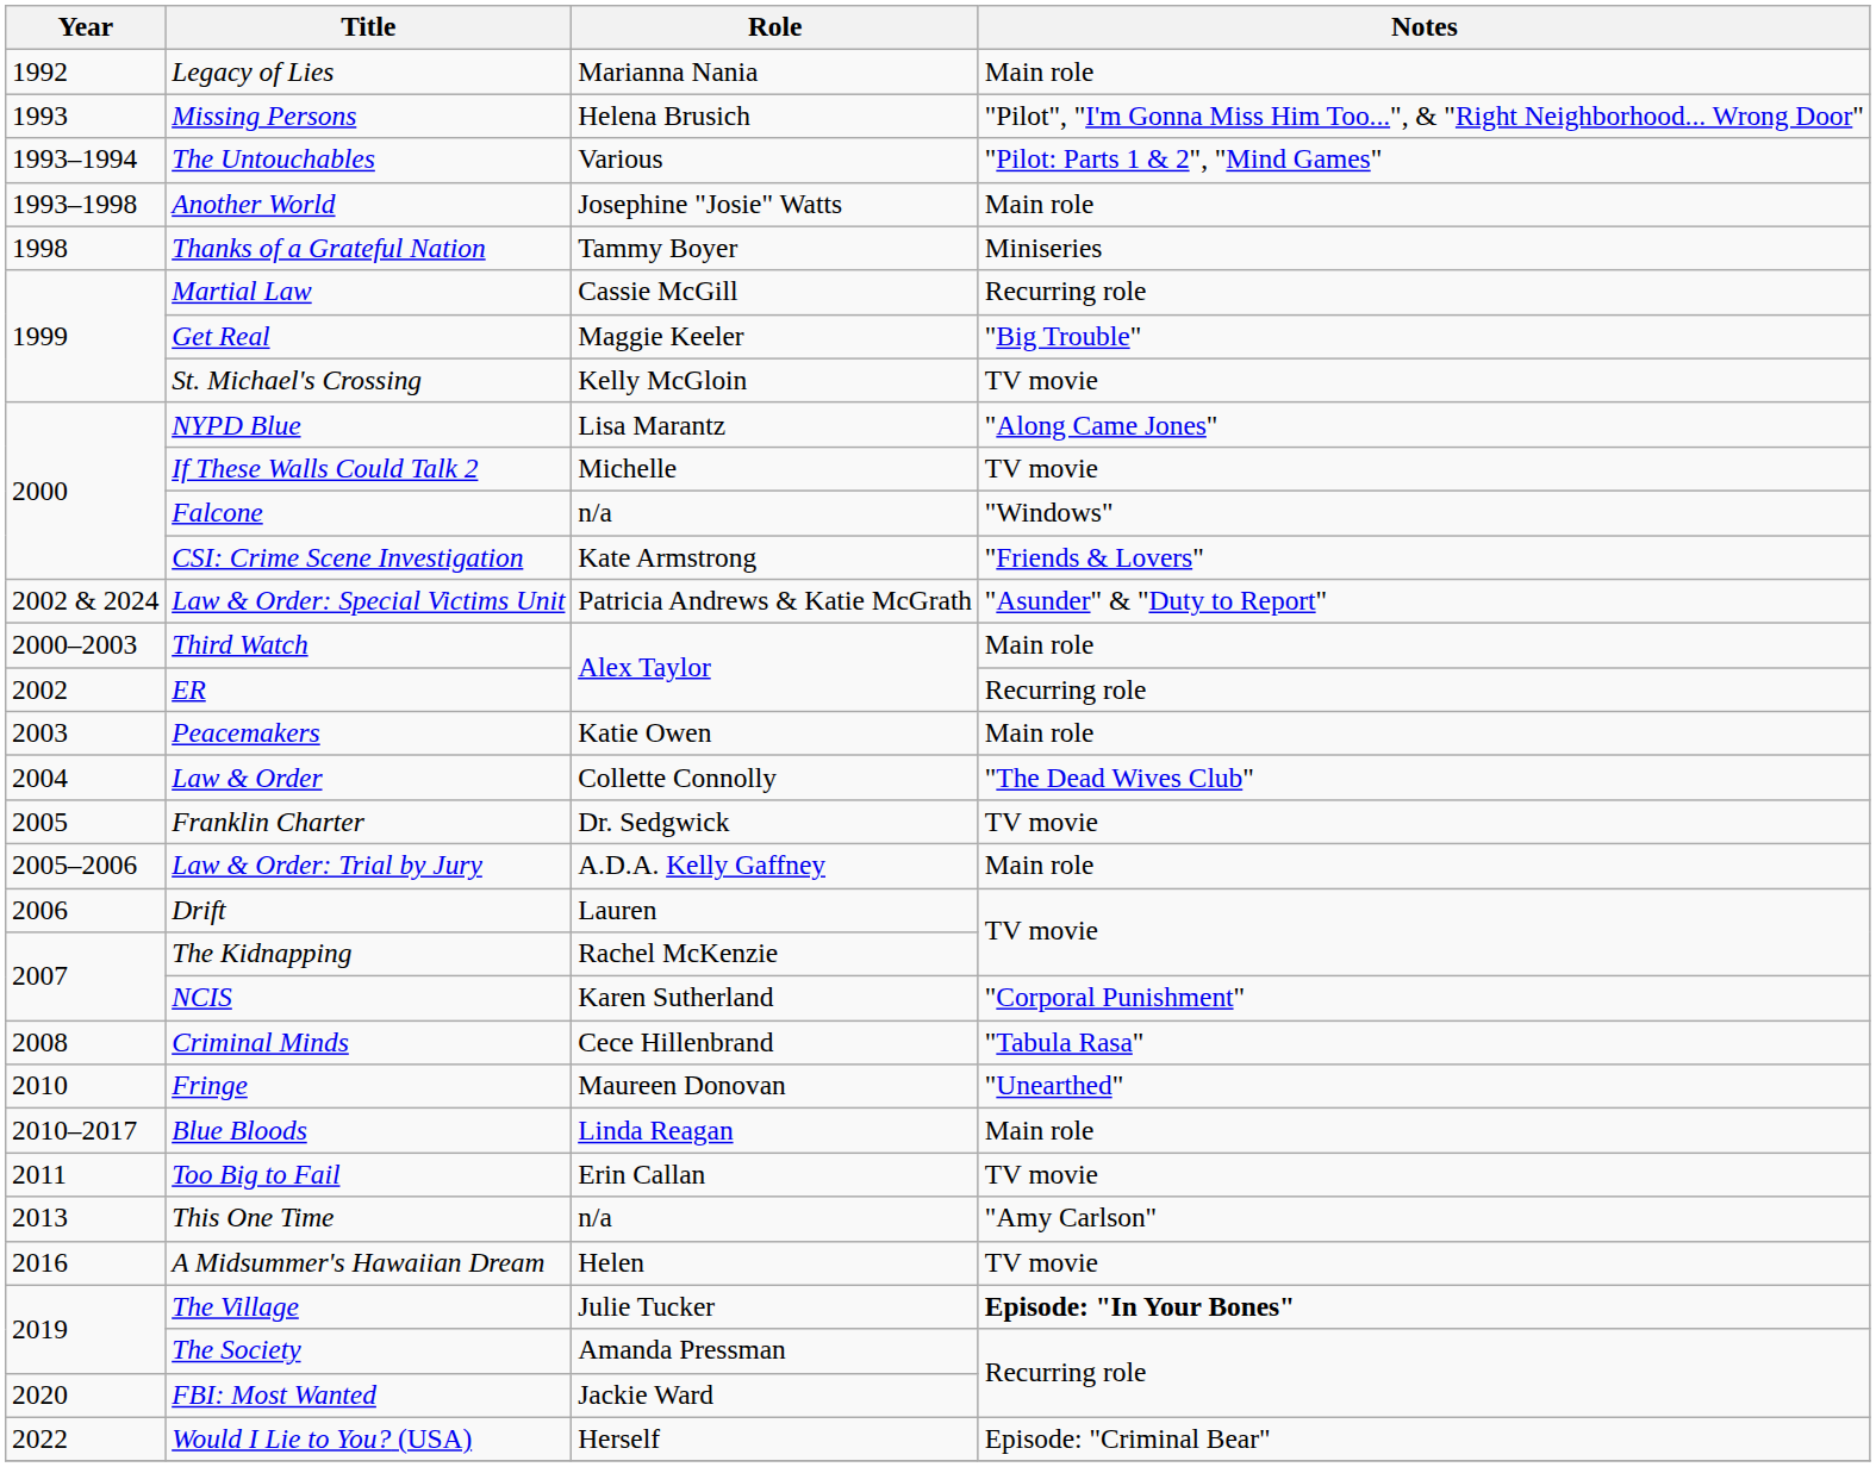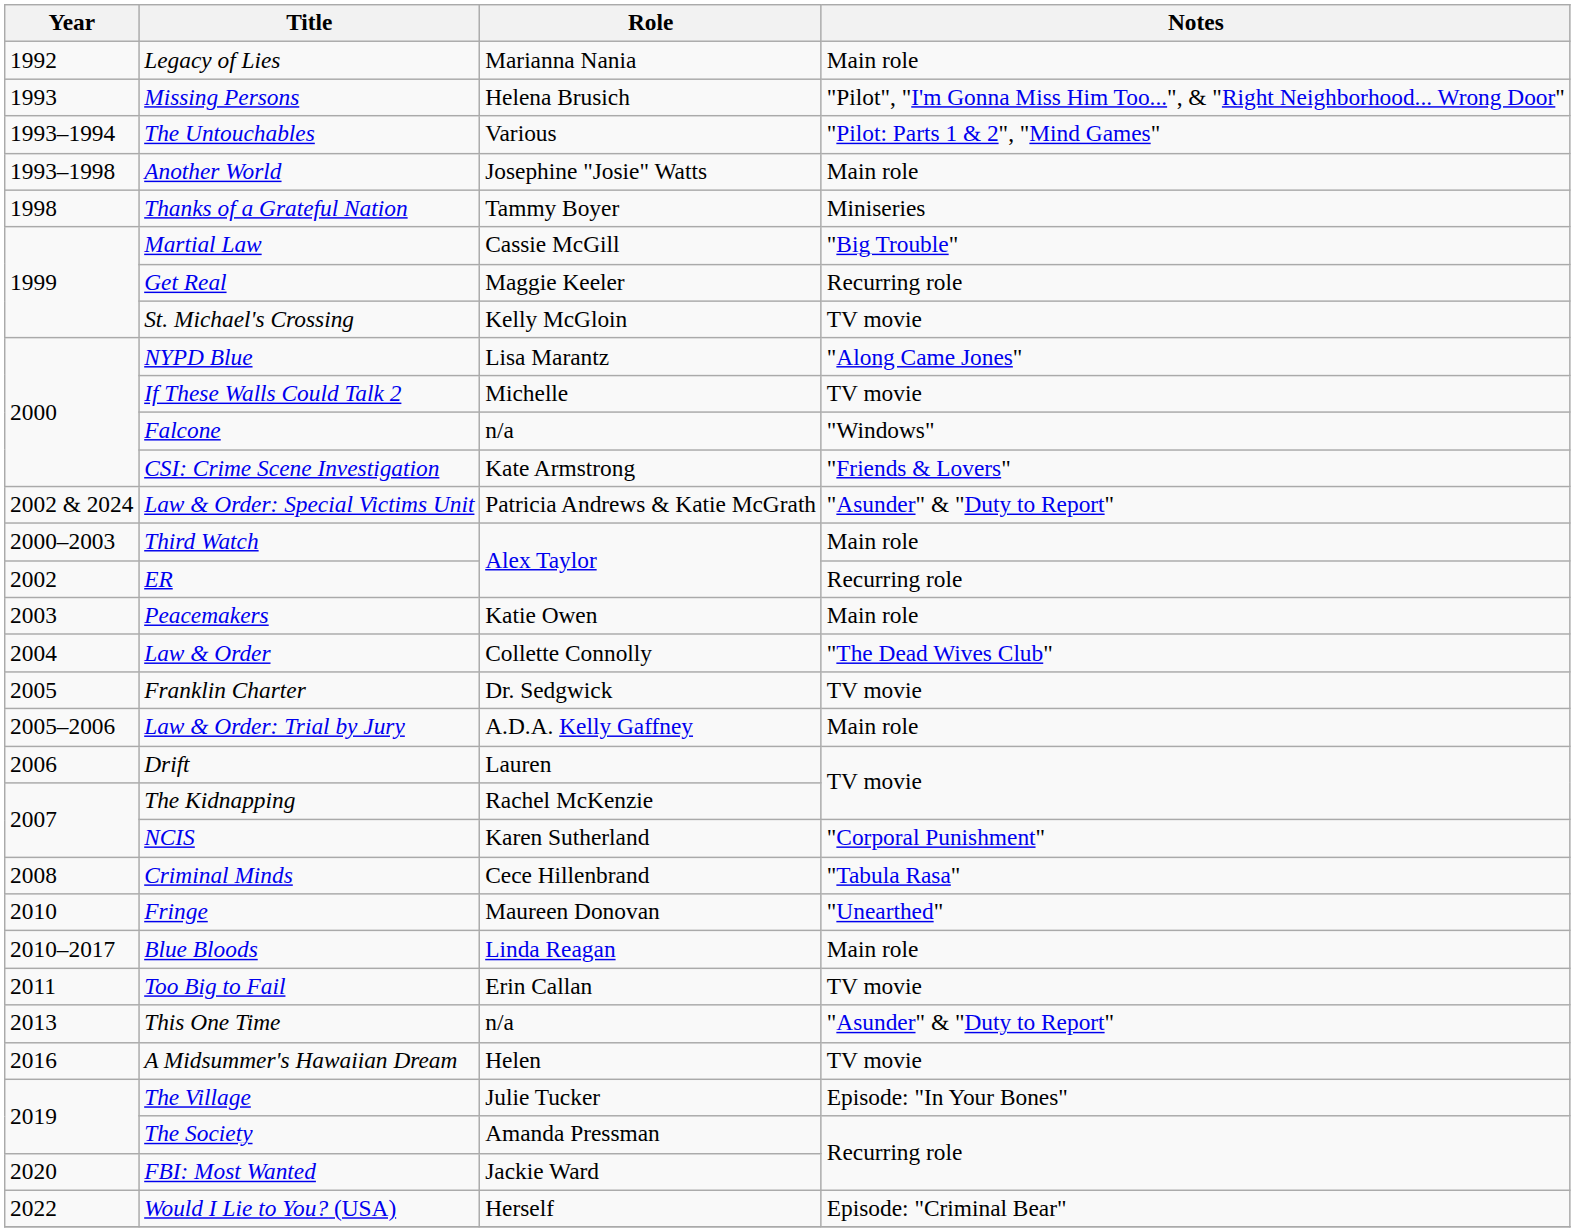Martial Law | Notes: Recurring role -> "Big Trouble"
Get Real | Notes: "Big Trouble" -> Recurring role
This One Time | Notes: "Amy Carlson" -> "Asunder" & "Duty to Report"
The Village | Notes: bold -> normal
